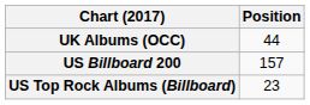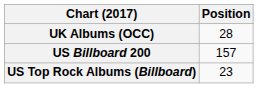UK Albums (OCC) | Position: 44 -> 28
